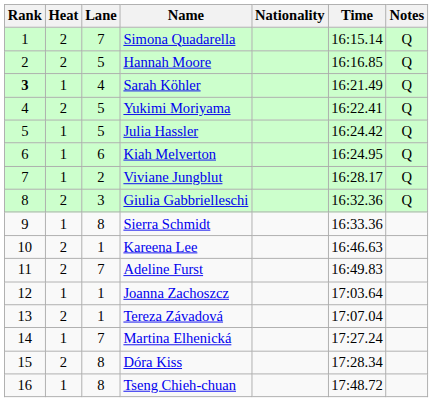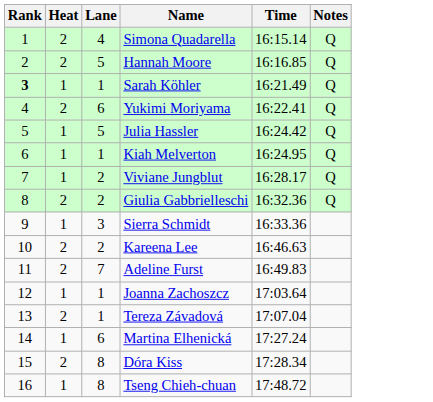- column: Nationality
Simona Quadarella | Lane: 7 -> 4
Sarah Köhler | Lane: 4 -> 1
Yukimi Moriyama | Lane: 5 -> 6
Kiah Melverton | Lane: 6 -> 1
Giulia Gabbrielleschi | Lane: 3 -> 2
Sierra Schmidt | Lane: 8 -> 3
Kareena Lee | Lane: 1 -> 2
Martina Elhenická | Lane: 7 -> 6
